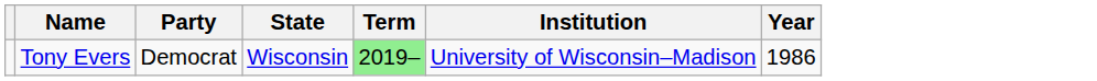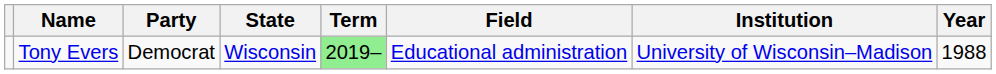+ column: Field | Educational administration
Tony Evers | Year: 1986 -> 1988
